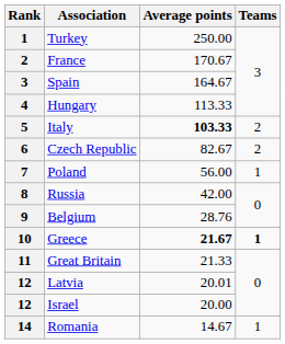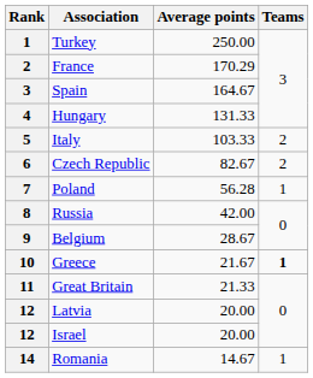France | Average points: 170.67 -> 170.29
Hungary | Average points: 113.33 -> 131.33
Italy | Average points: bold -> normal
Poland | Average points: 56.00 -> 56.28
Belgium | Average points: 28.76 -> 28.67
Greece | Average points: bold -> normal
Latvia | Average points: 20.01 -> 20.00
